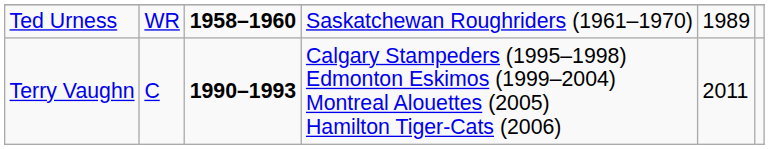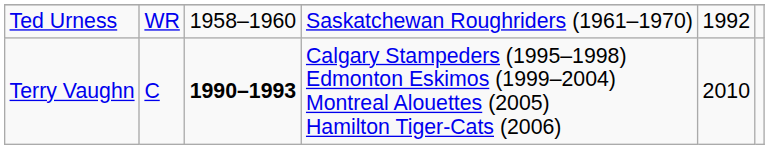Ted Urness | column 3: bold -> normal
Ted Urness | column 5: 1989 -> 1992
Terry Vaughn | column 5: 2011 -> 2010
